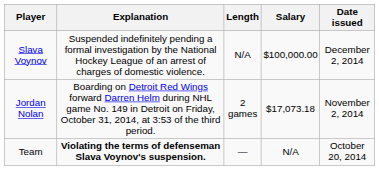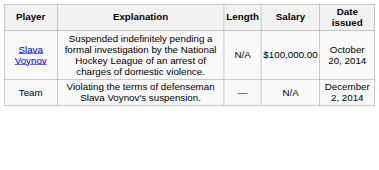Slava Voynov | Date issued: December 2, 2014 -> October 20, 2014
- row: Jordan Nolan | Boarding on Detroit Red Wings forward Darren Helm during NHL game No. 149 in Detroit on Friday, October 31, 2014, at 3:53 of the third period. | 2 games | $17,073.18 | November 2, 2014
Team | Explanation: bold -> normal
Team | Date issued: October 20, 2014 -> December 2, 2014
